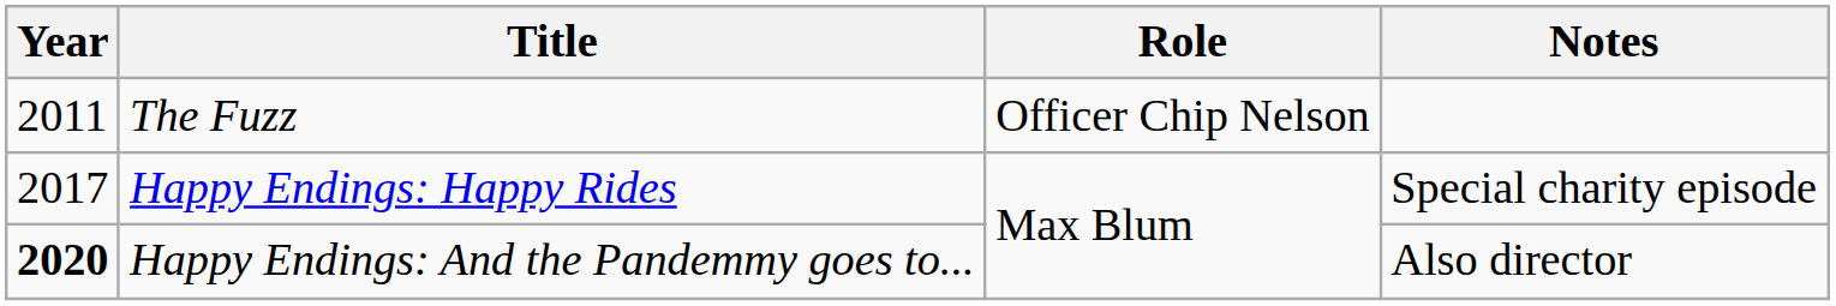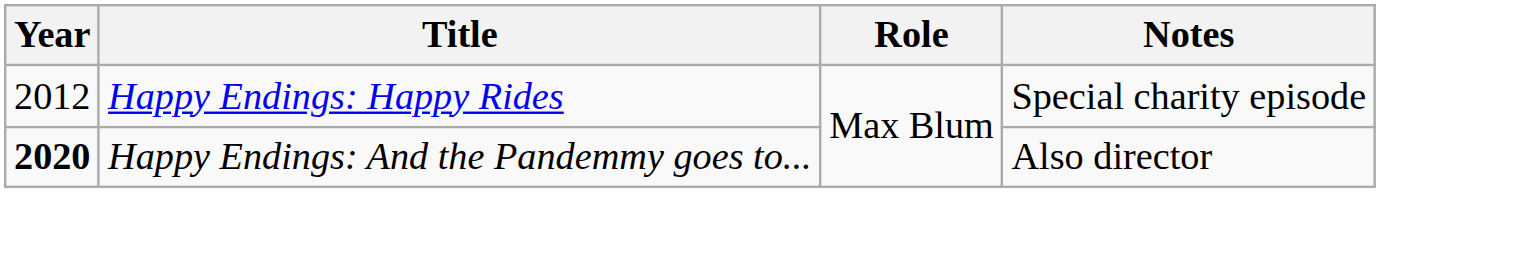- row: 2011 | The Fuzz | Officer Chip Nelson
Happy Endings: Happy Rides | Year: 2017 -> 2012
